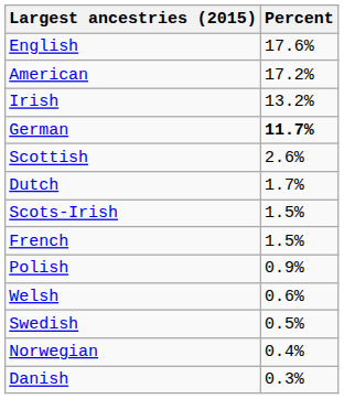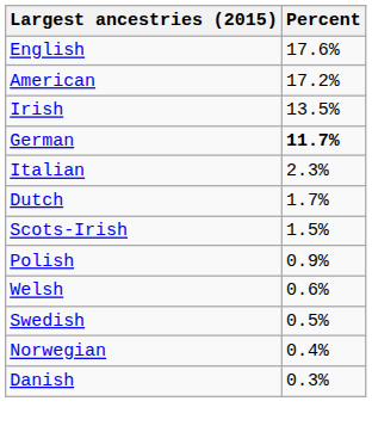Irish | Percent: 13.2% -> 13.5%
- row: Scottish | 2.6%
+ row: Italian | 2.3%
- row: French | 1.5%
